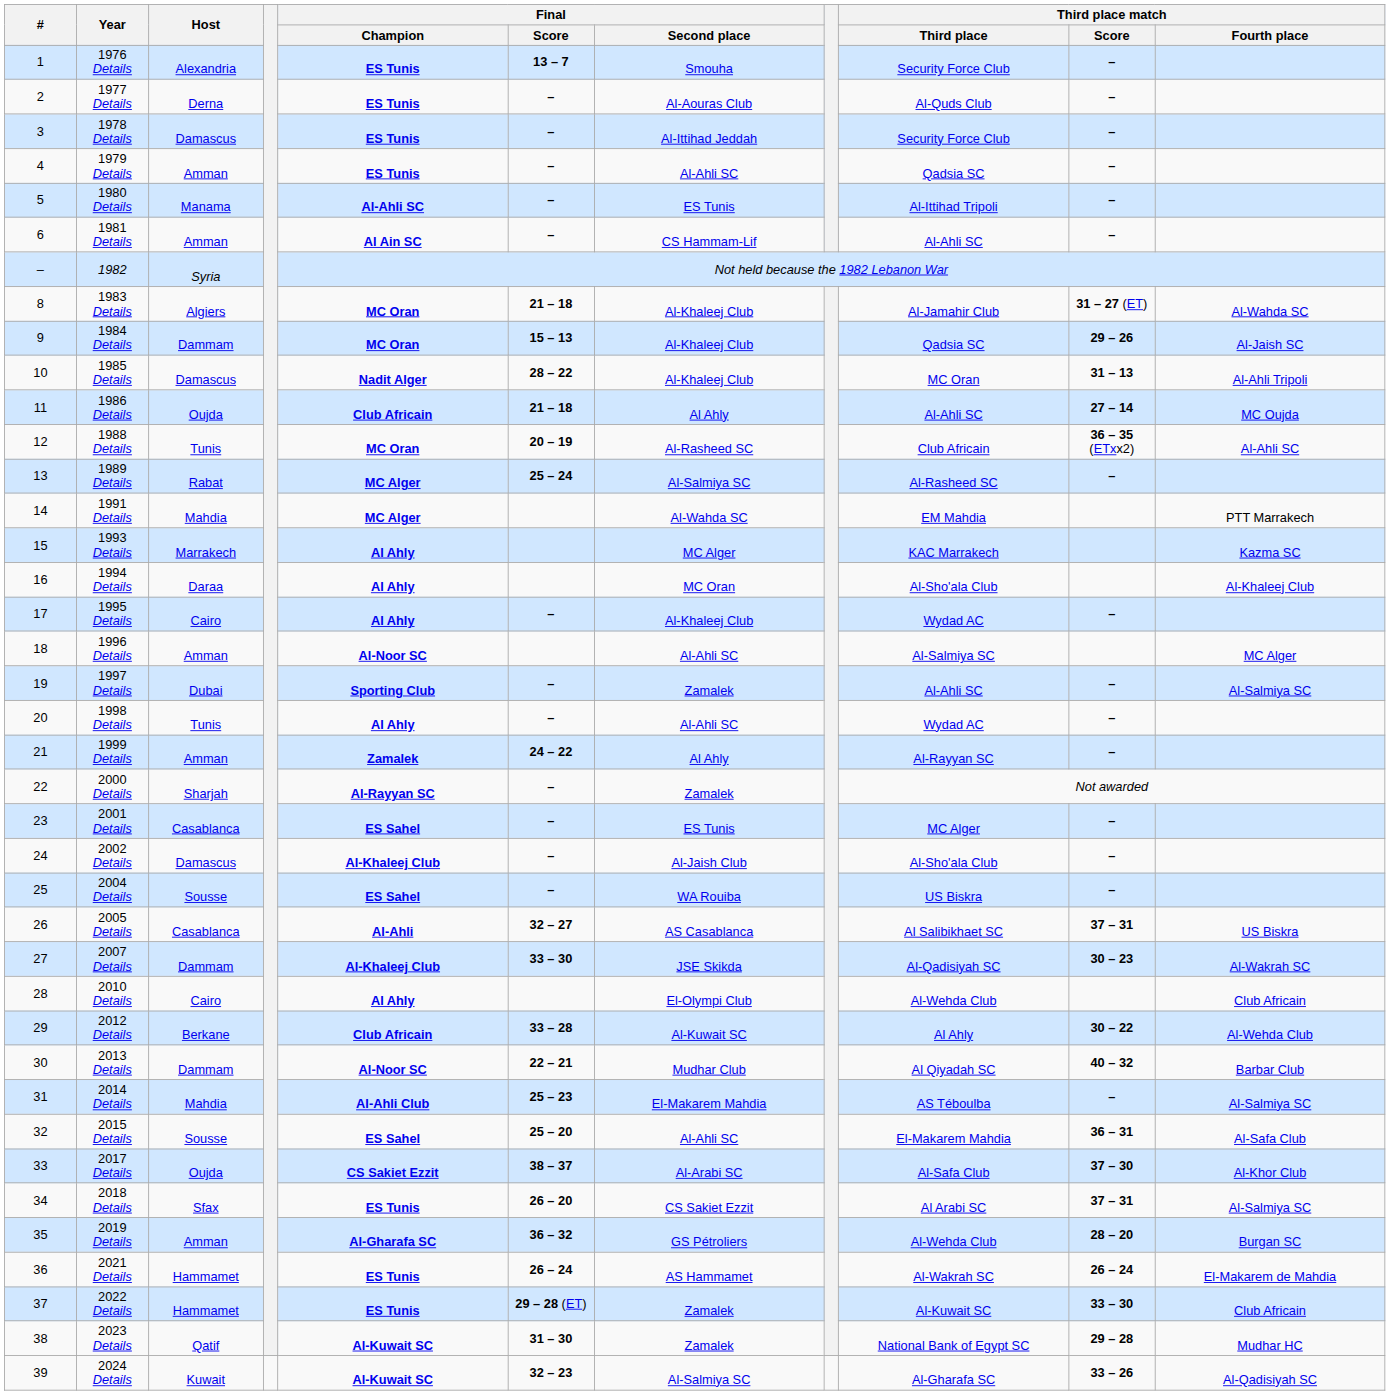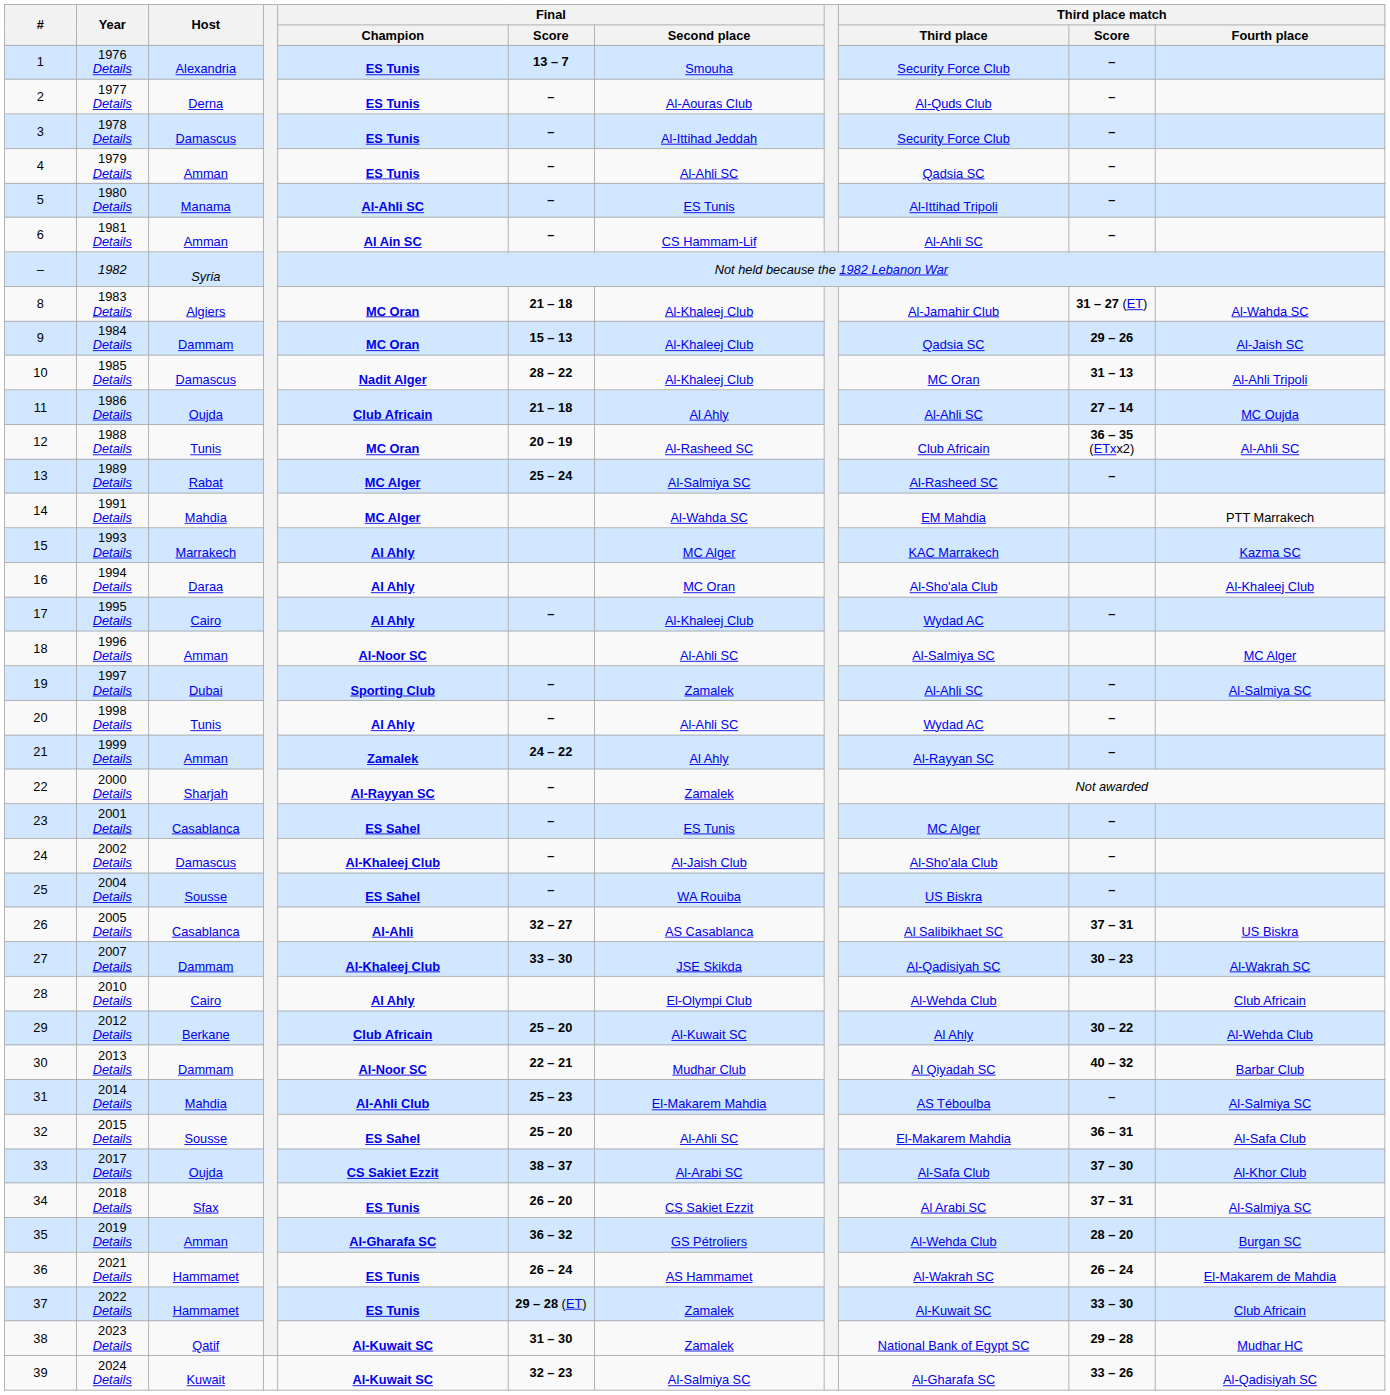2012 Details | Final / Score: 33 – 28 -> 25 – 20
